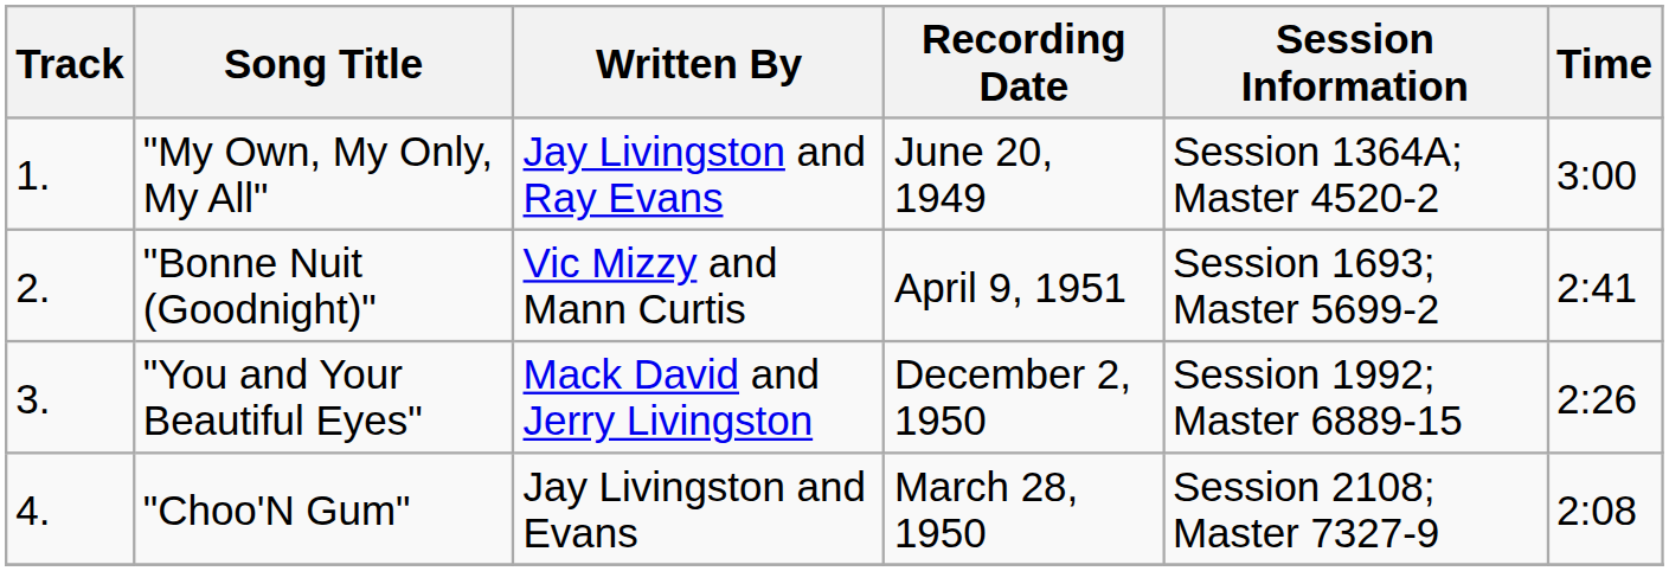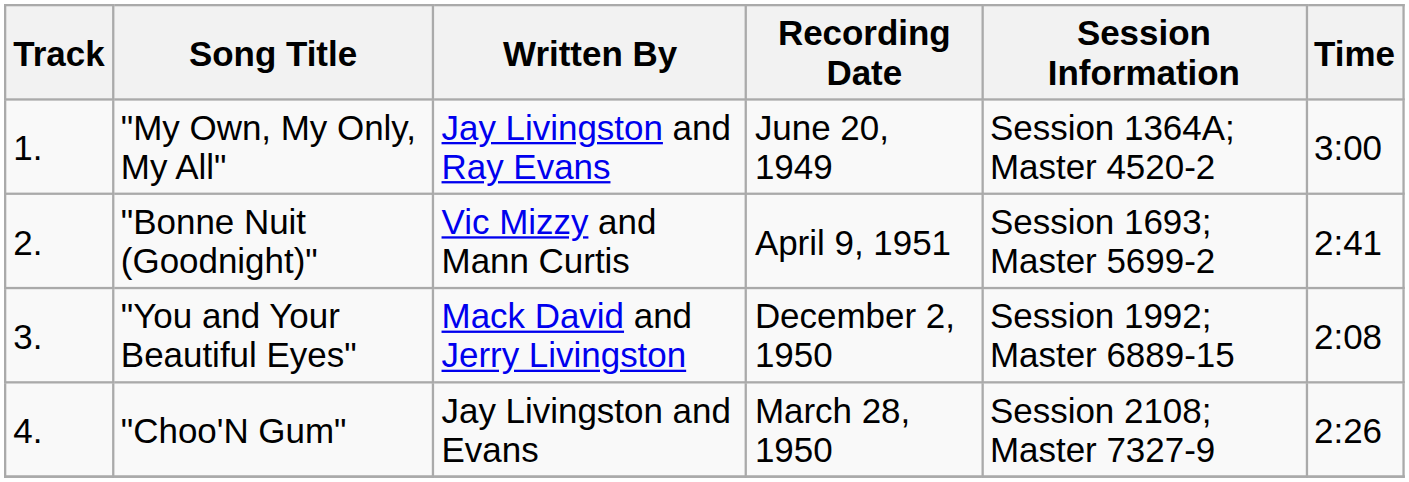"You and Your Beautiful Eyes" | Time: 2:26 -> 2:08
"Choo'N Gum" | Time: 2:08 -> 2:26
